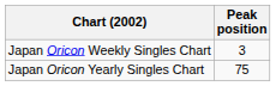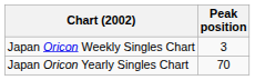Japan Oricon Yearly Singles Chart | Peak position: 75 -> 70
